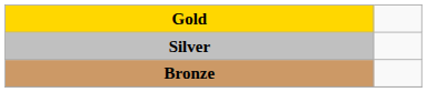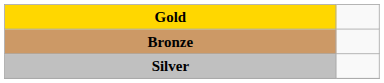rows swapped: Silver <-> Bronze
